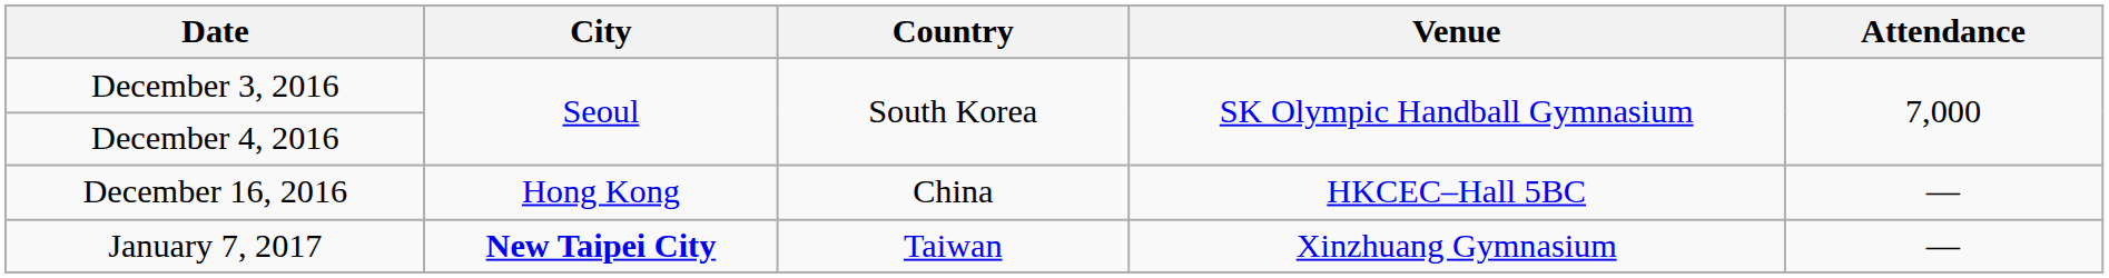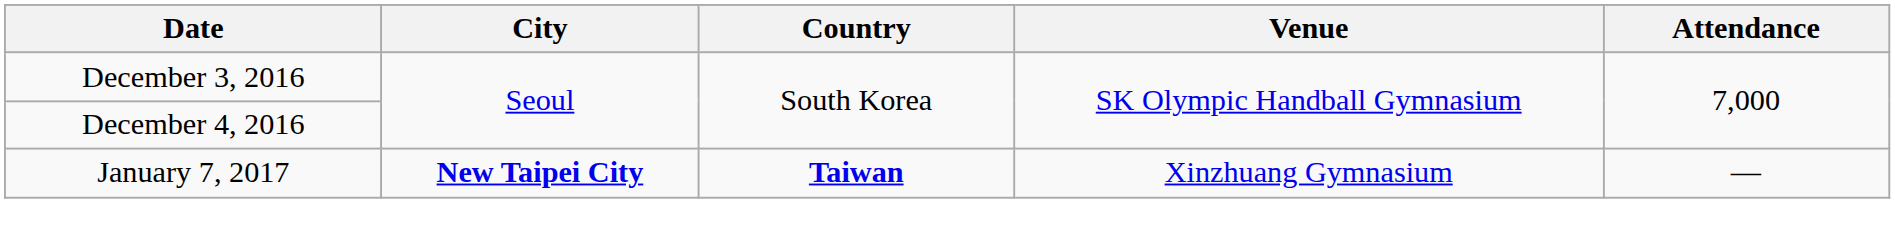- row: December 16, 2016 | Hong Kong | China | HKCEC–Hall 5BC | —
January 7, 2017 | Country: normal -> bold
